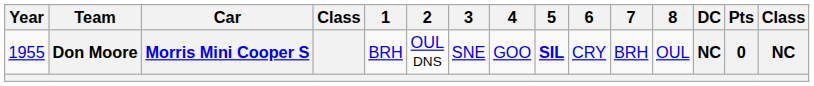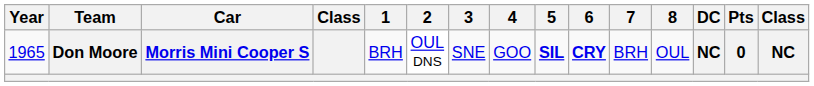Don Moore | Year: 1955 -> 1965
Don Moore | 6: normal -> bold
